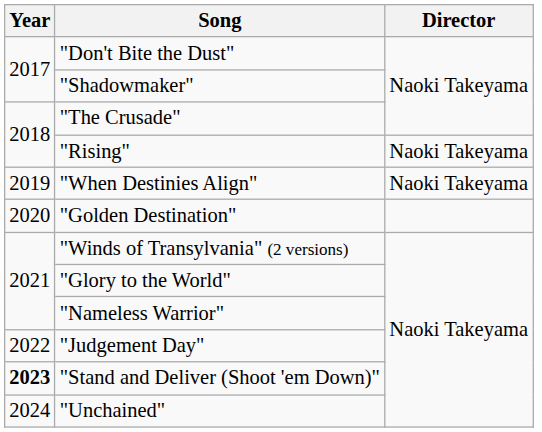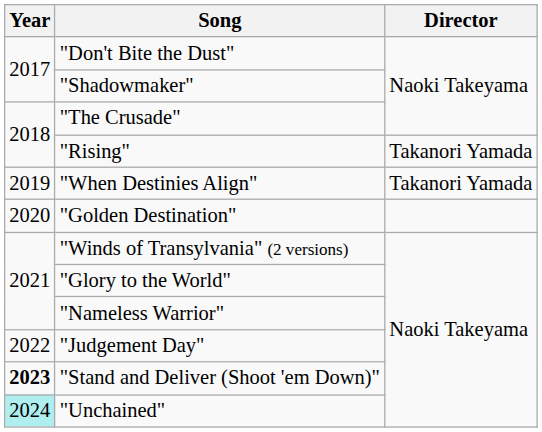"Rising" | Director: Naoki Takeyama -> Takanori Yamada
"When Destinies Align" | Director: Naoki Takeyama -> Takanori Yamada
"Unchained" | Year: no background -> paleturquoise background
